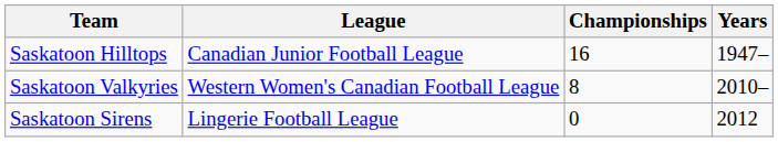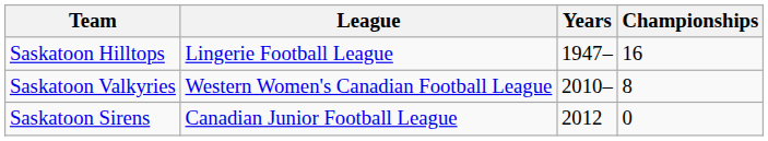columns swapped: Years <-> Championships
Saskatoon Hilltops | League: Canadian Junior Football League -> Lingerie Football League
Saskatoon Sirens | League: Lingerie Football League -> Canadian Junior Football League
